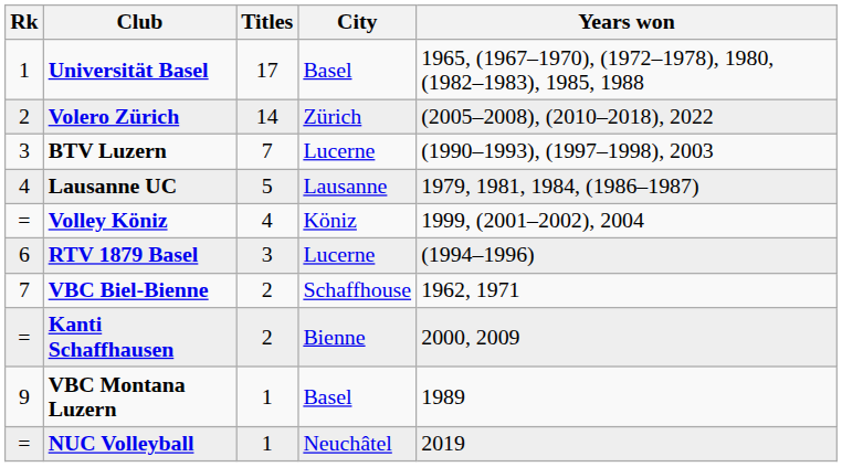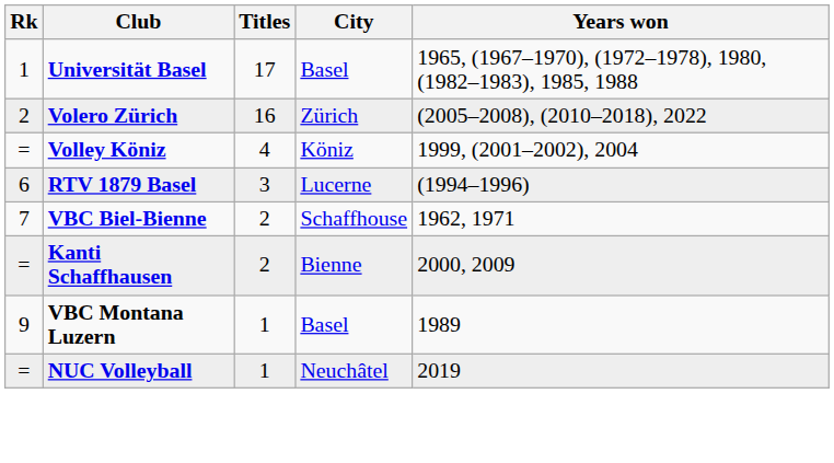Volero Zürich | Titles: 14 -> 16
- row: 3 | BTV Luzern | 7 | Lucerne | (1990–1993), (1997–1998), 2003
- row: 4 | Lausanne UC | 5 | Lausanne | 1979, 1981, 1984, (1986–1987)
